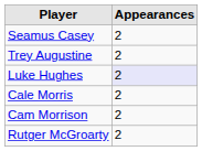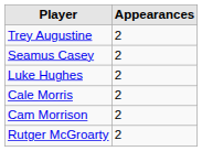rows swapped: Trey Augustine <-> Seamus Casey
Luke Hughes | Appearances: lavender background -> no background
